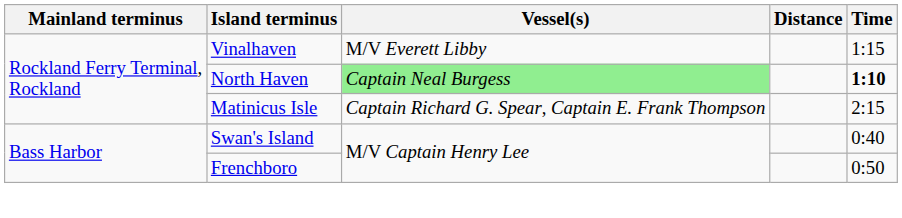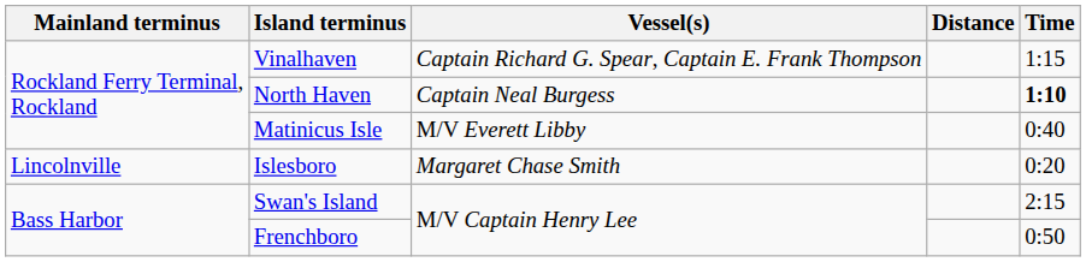Vinalhaven | Vessel(s): M/V Everett Libby -> Captain Richard G. Spear, Captain E. Frank Thompson
North Haven | Vessel(s): lightgreen background -> no background
Matinicus Isle | Vessel(s): Captain Richard G. Spear, Captain E. Frank Thompson -> M/V Everett Libby
Matinicus Isle | Time: 2:15 -> 0:40
+ row: Lincolnville | Islesboro | Margaret Chase Smith | 0:20
Swan's Island | Time: 0:40 -> 2:15
